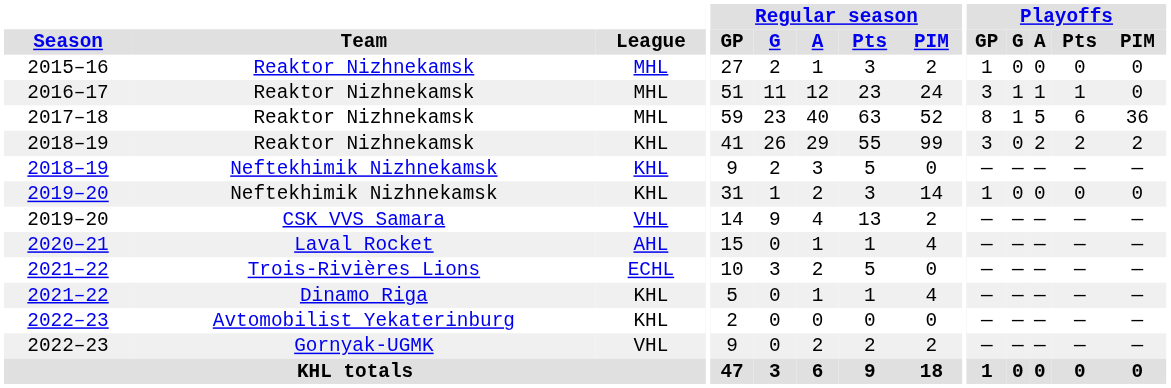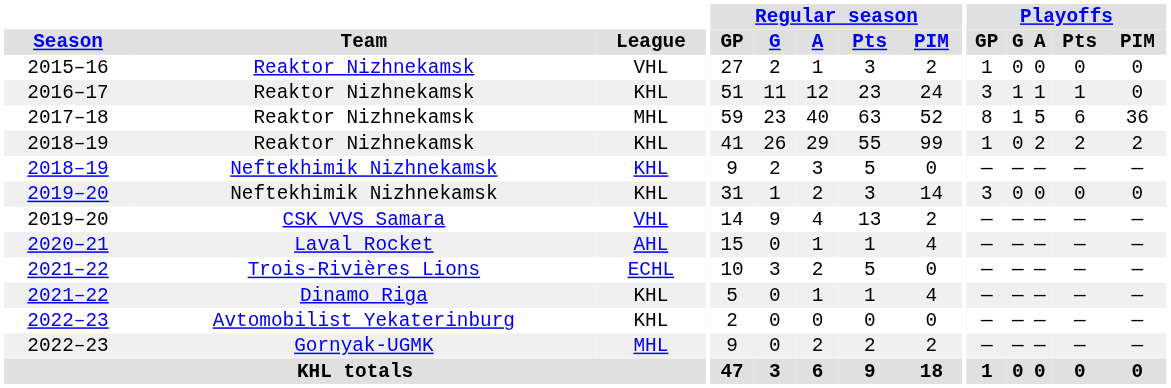2015–16 | League: MHL -> VHL
2016–17 | League: MHL -> KHL
2018–19 / Reaktor Nizhnekamsk | Playoffs / GP: 3 -> 1
2019–20 / Neftekhimik Nizhnekamsk | Playoffs / GP: 1 -> 3
2022–23 / Gornyak-UGMK | League: VHL -> MHL
